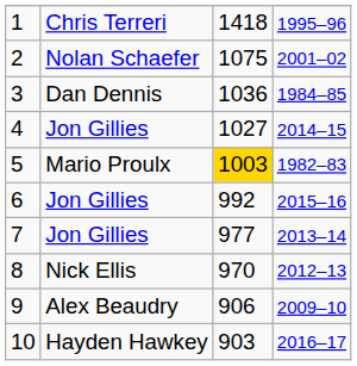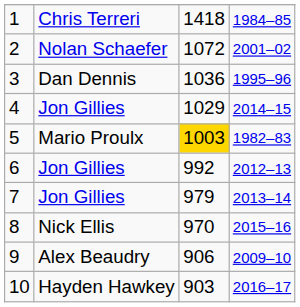1 | column 4: 1995–96 -> 1984–85
2 | column 3: 1075 -> 1072
3 | column 4: 1984–85 -> 1995–96
4 | column 3: 1027 -> 1029
6 | column 4: 2015–16 -> 2012–13
7 | column 3: 977 -> 979
8 | column 4: 2012–13 -> 2015–16
